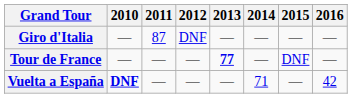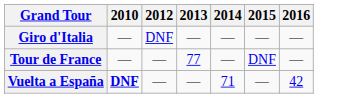- column: 2011 | 87 | — | —
Tour de France | 2013: bold -> normal
